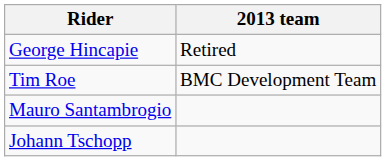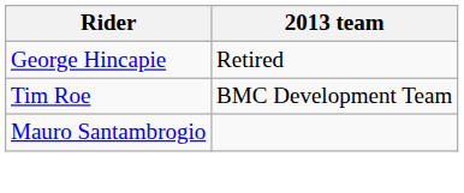- row: Johann Tschopp
